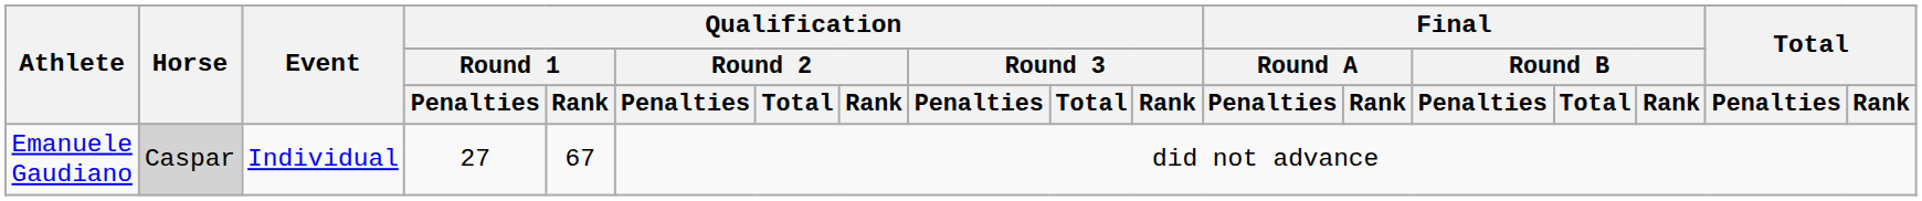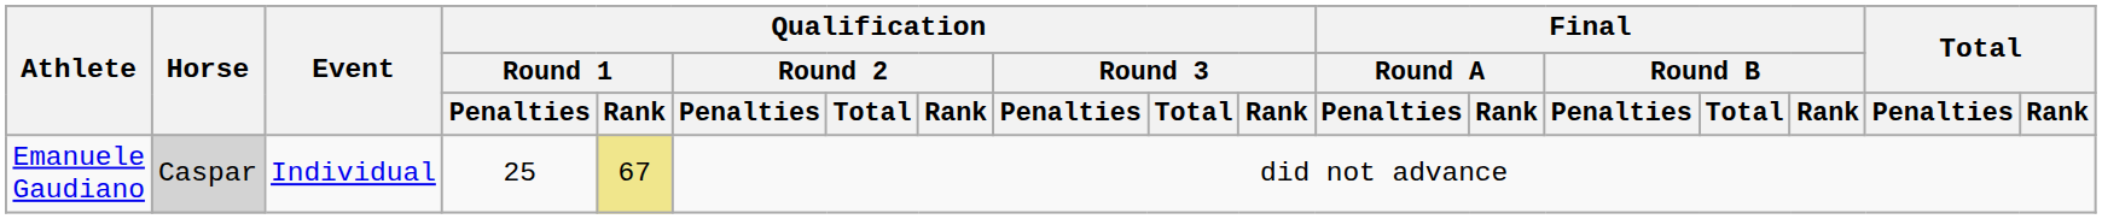Emanuele Gaudiano | Qualification / Round 1 / Penalties: 27 -> 25
Emanuele Gaudiano | Qualification / Round 1 / Rank: no background -> khaki background
